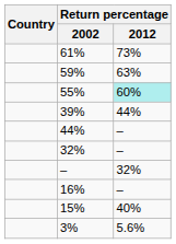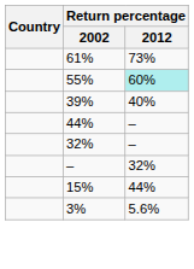- row: 59% | 63%
39% | Return percentage / 2012: 44% -> 40%
- row: 16% | –
15% | Return percentage / 2012: 40% -> 44%
